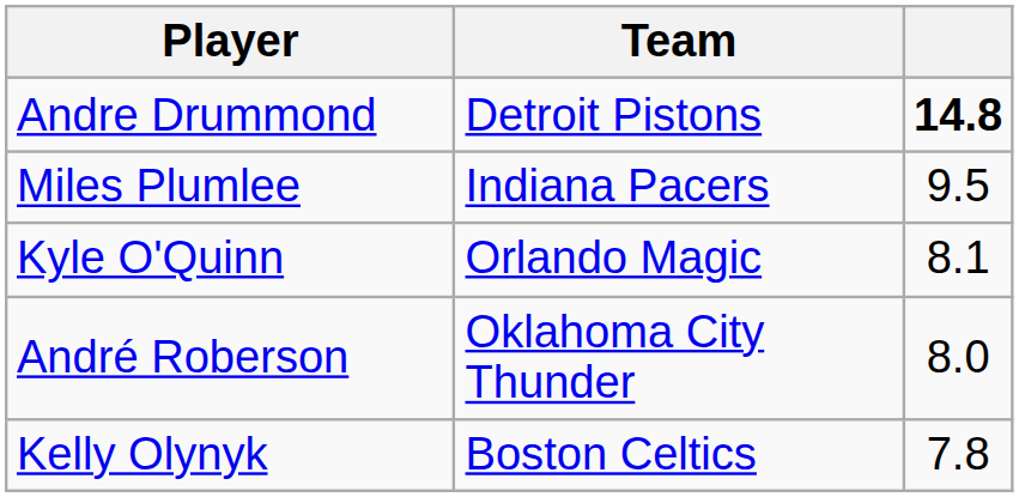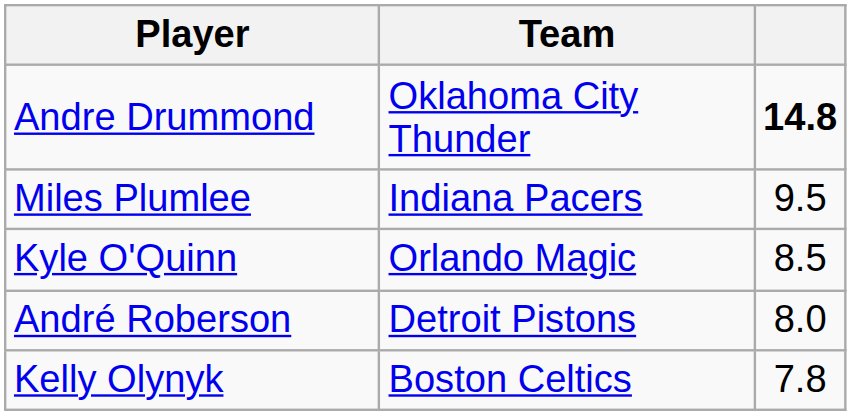Andre Drummond | Team: Detroit Pistons -> Oklahoma City Thunder
Kyle O'Quinn | column 3: 8.1 -> 8.5
André Roberson | Team: Oklahoma City Thunder -> Detroit Pistons
